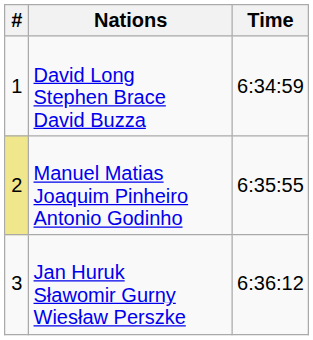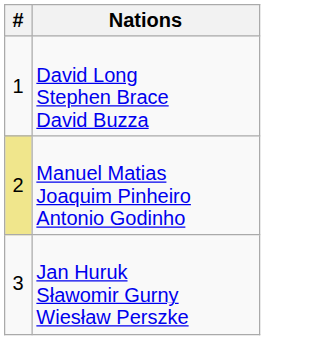- column: Time | 6:34:59 | 6:35:55 | 6:36:12
